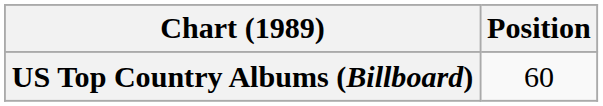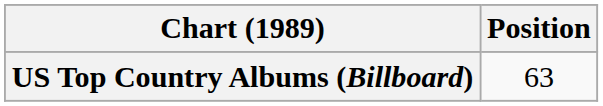US Top Country Albums (Billboard) | Position: 60 -> 63
